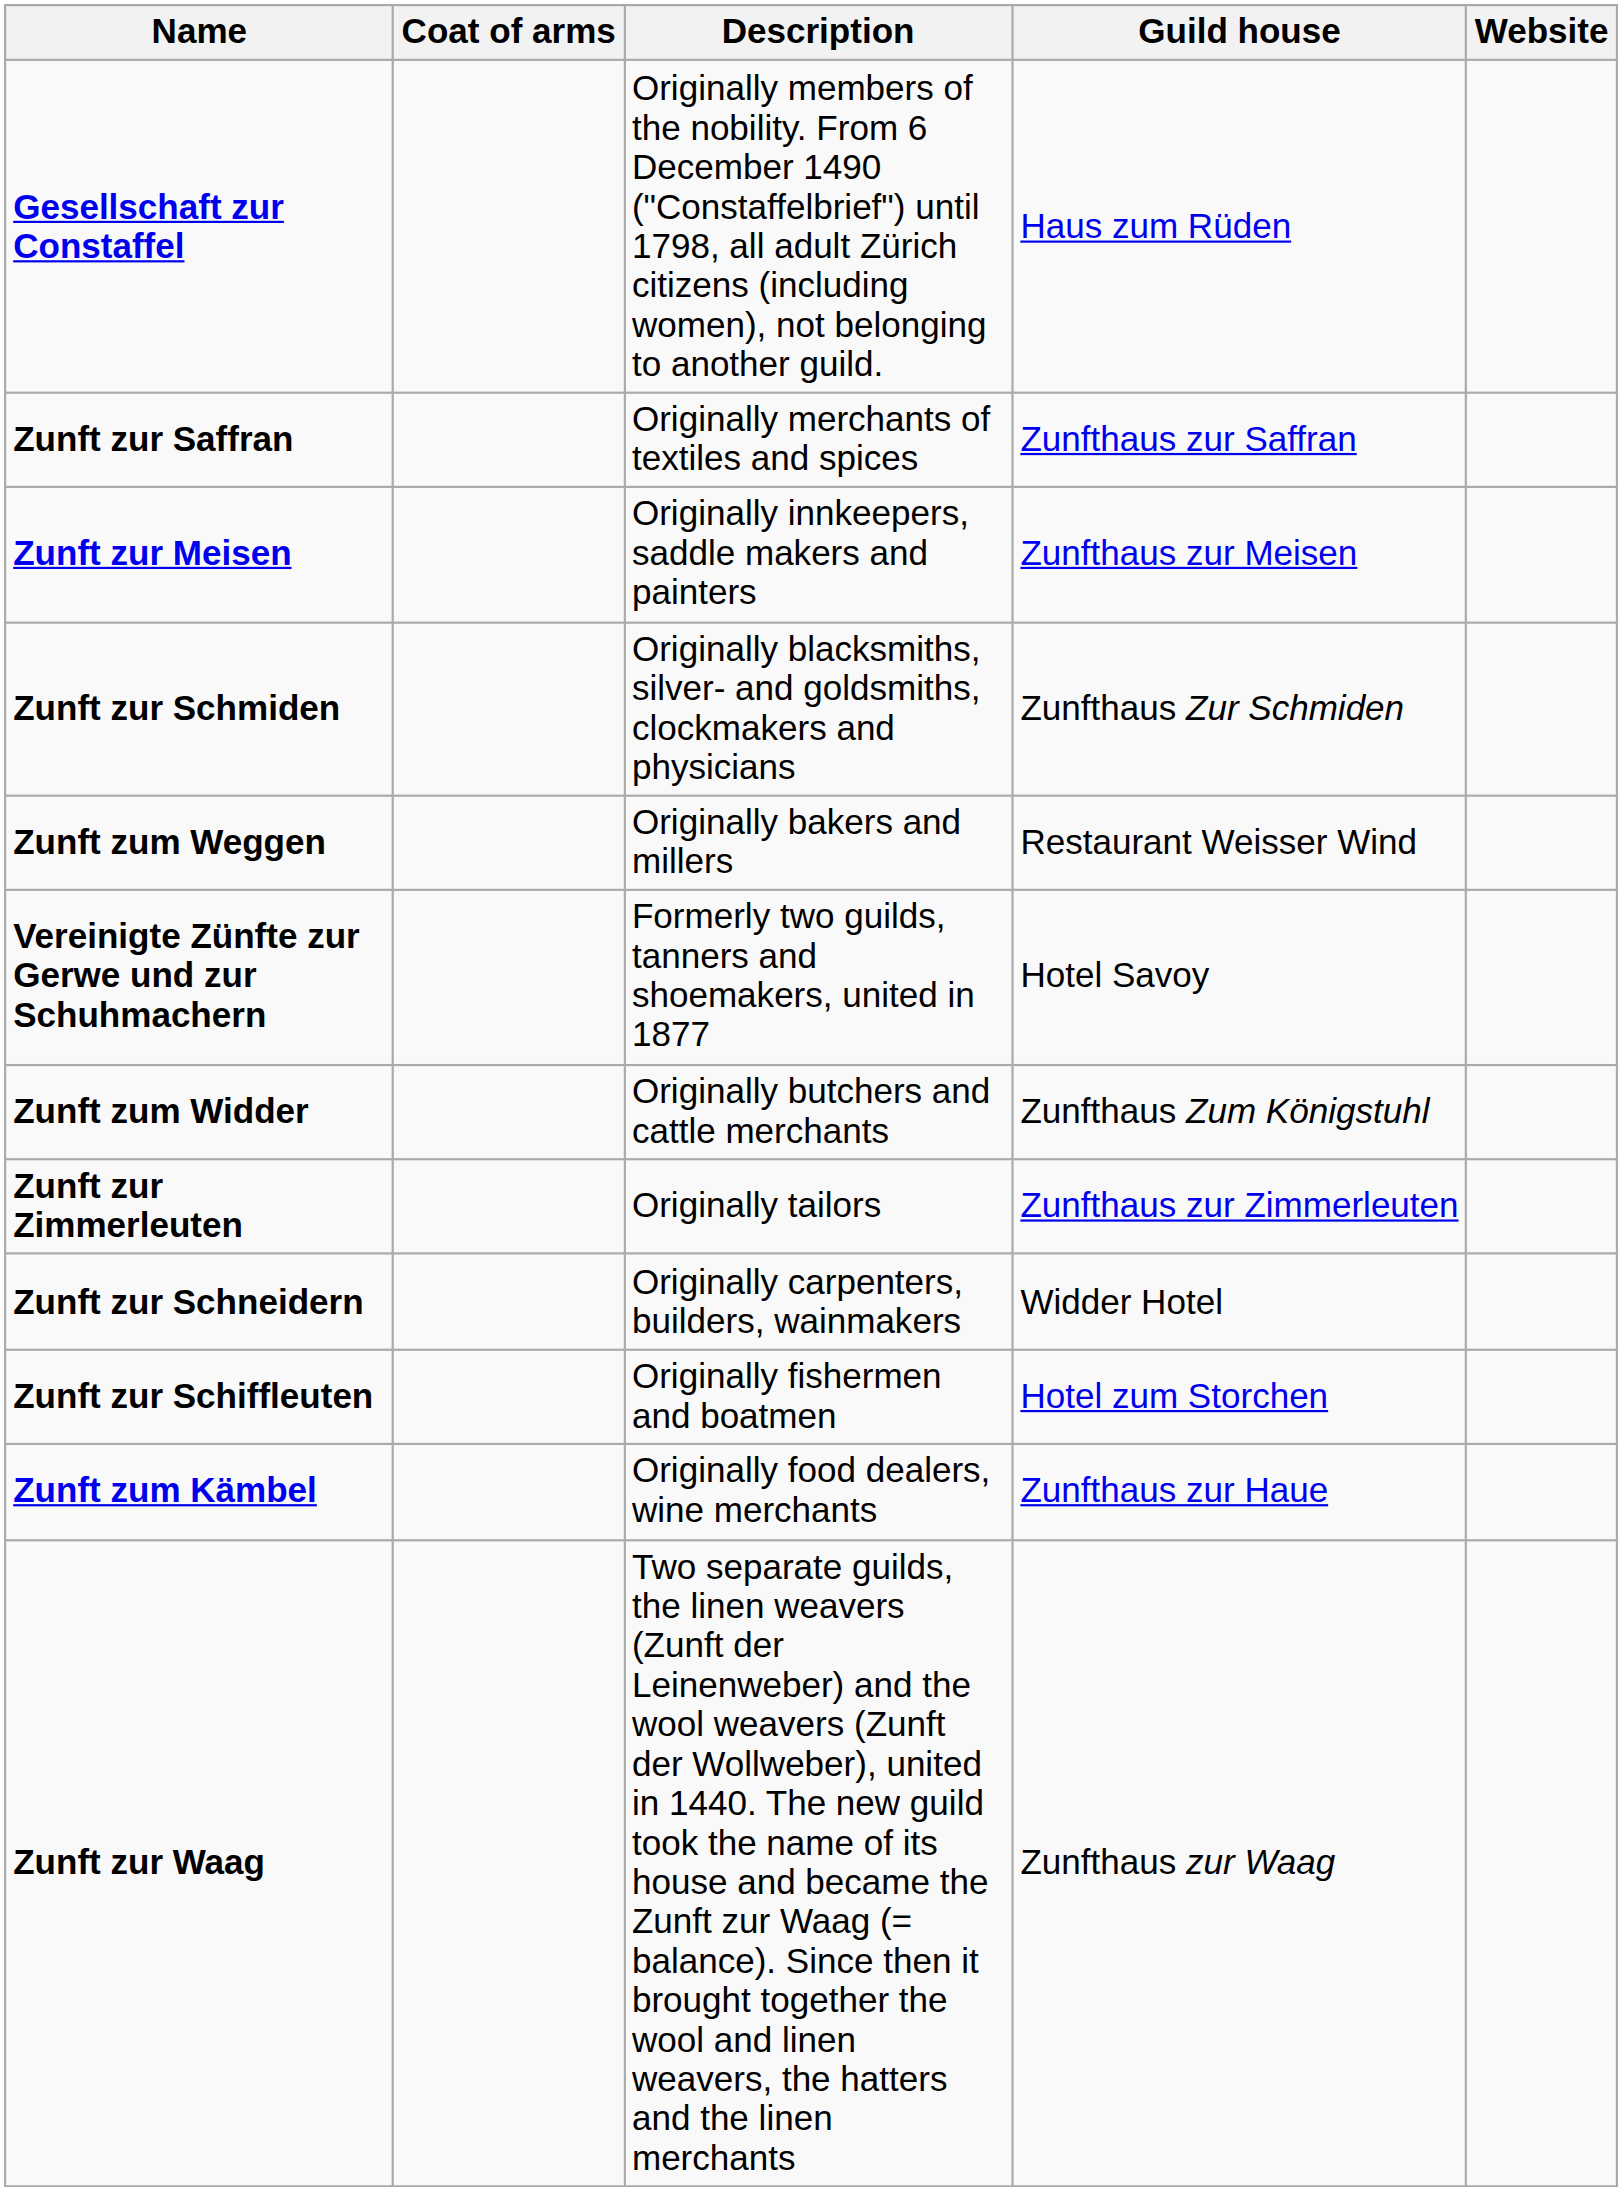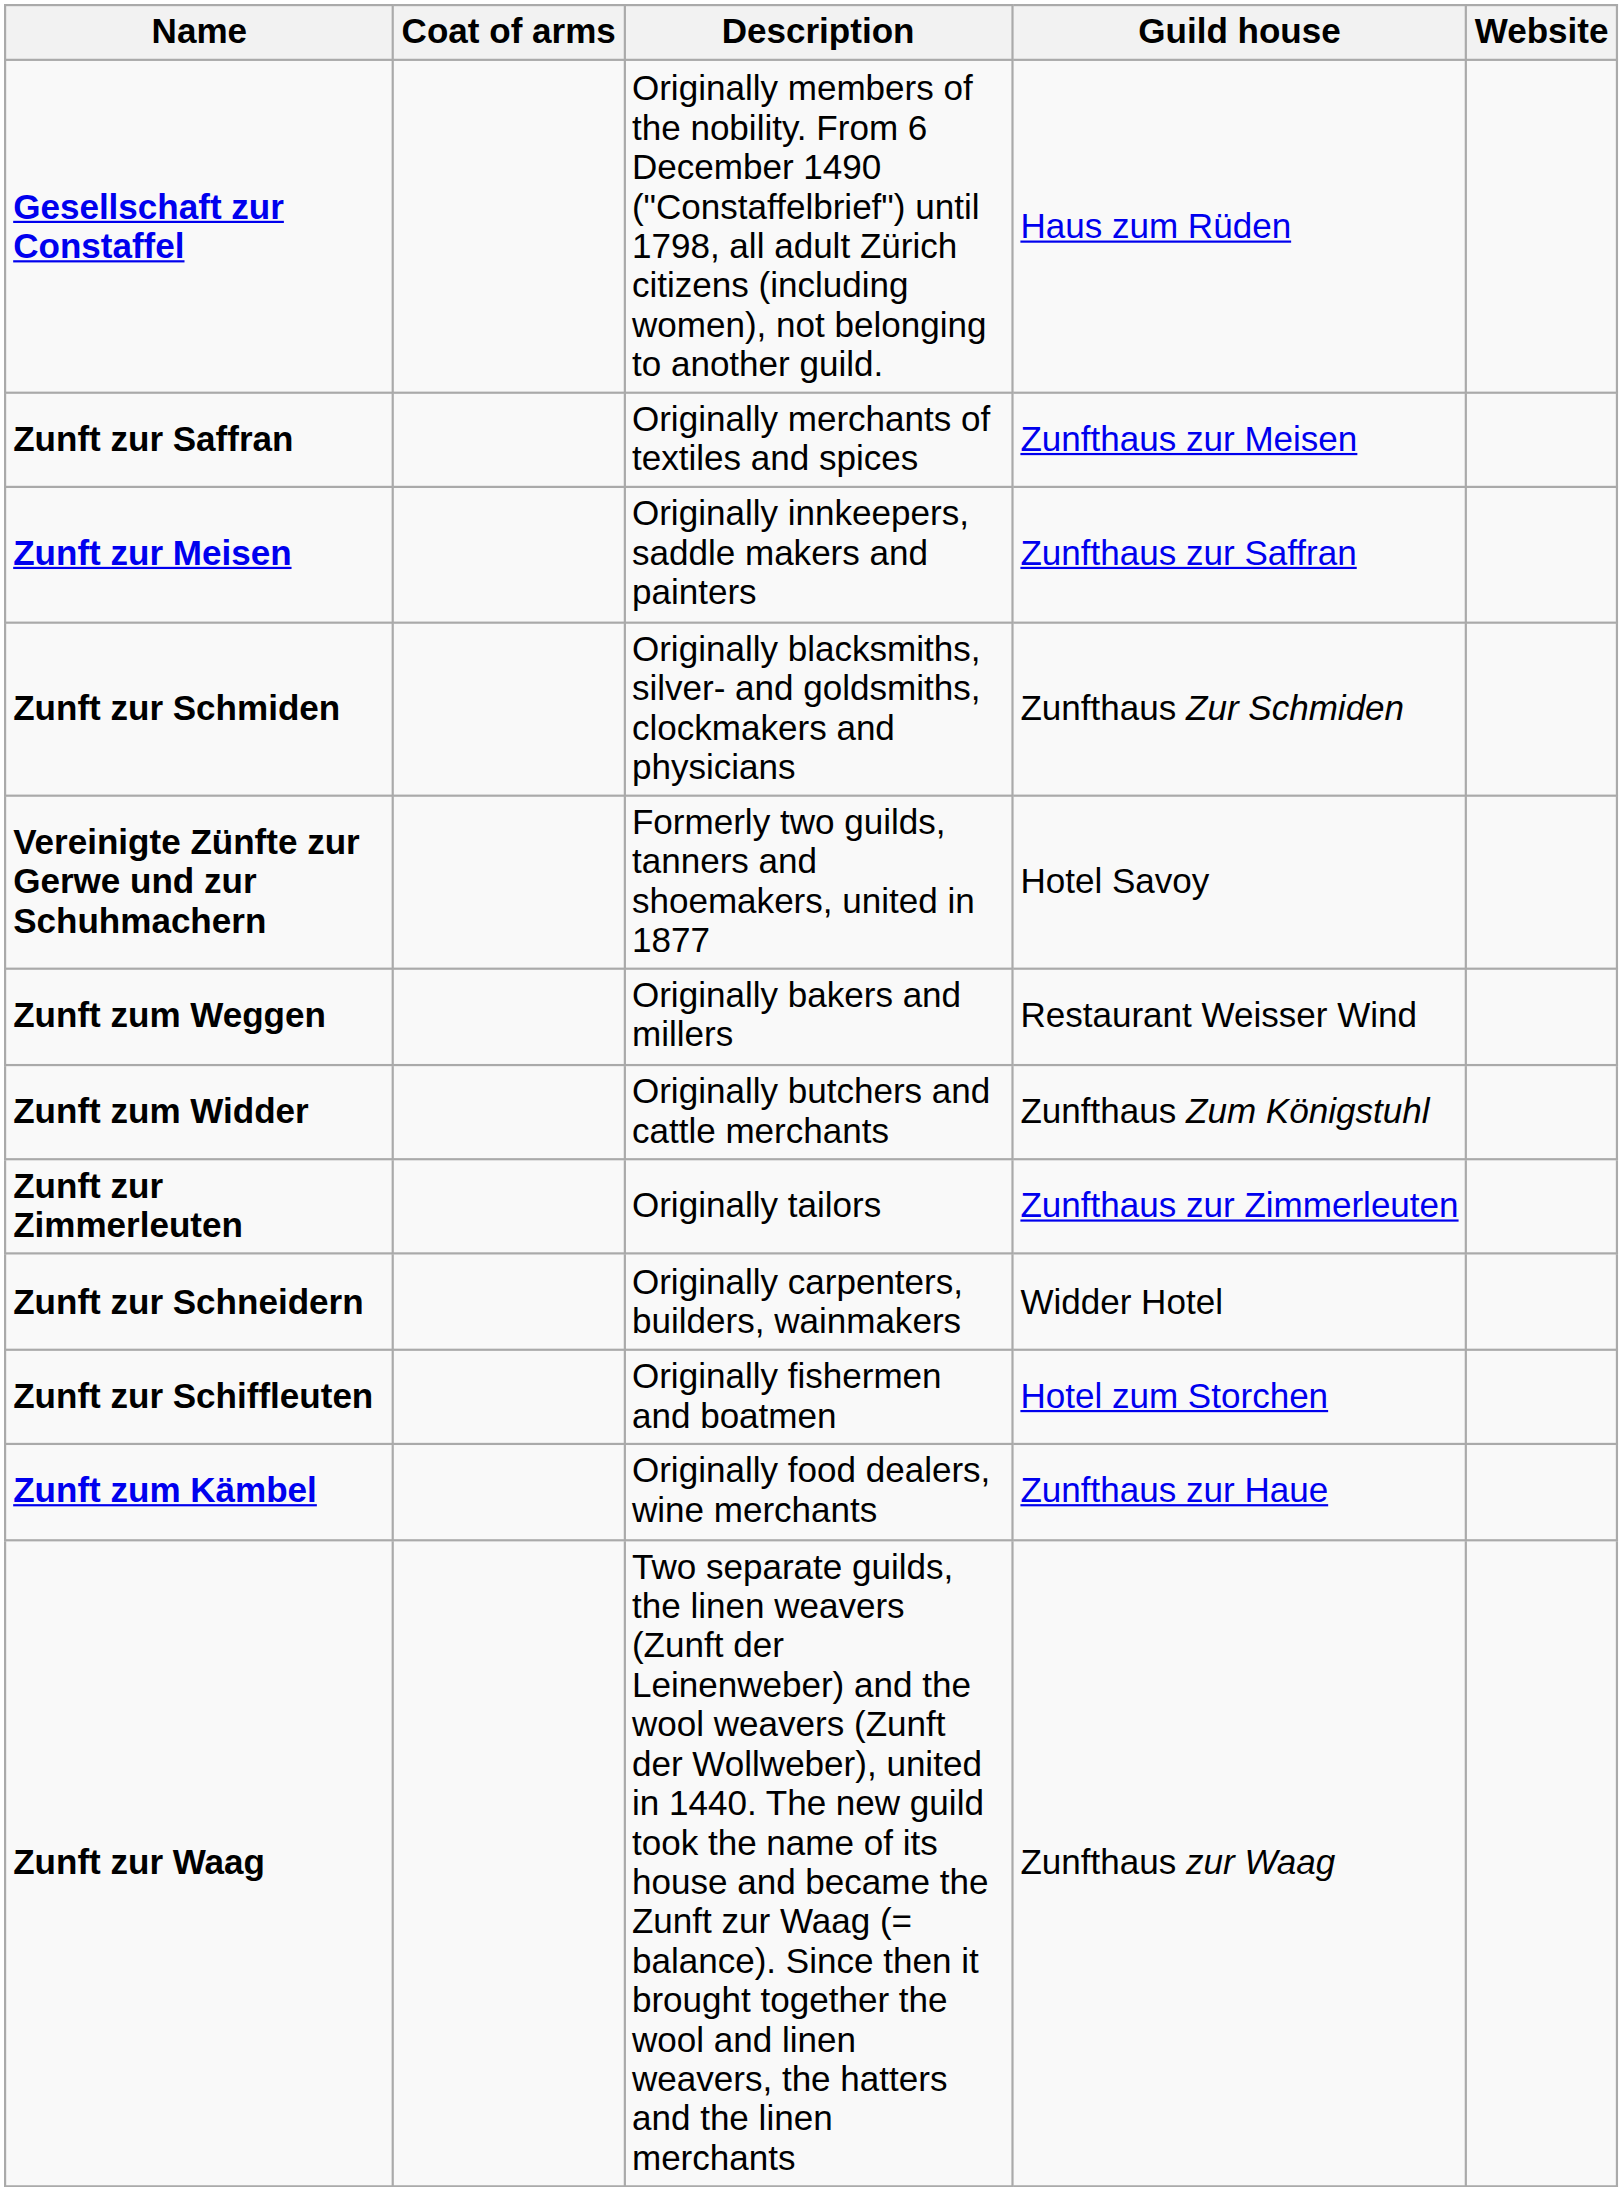Zunft zur Saffran | Guild house: Zunfthaus zur Saffran -> Zunfthaus zur Meisen
Zunft zur Meisen | Guild house: Zunfthaus zur Meisen -> Zunfthaus zur Saffran
rows swapped: Zunft zum Weggen <-> Vereinigte Zünfte zur Gerwe und zur Schuhmachern
